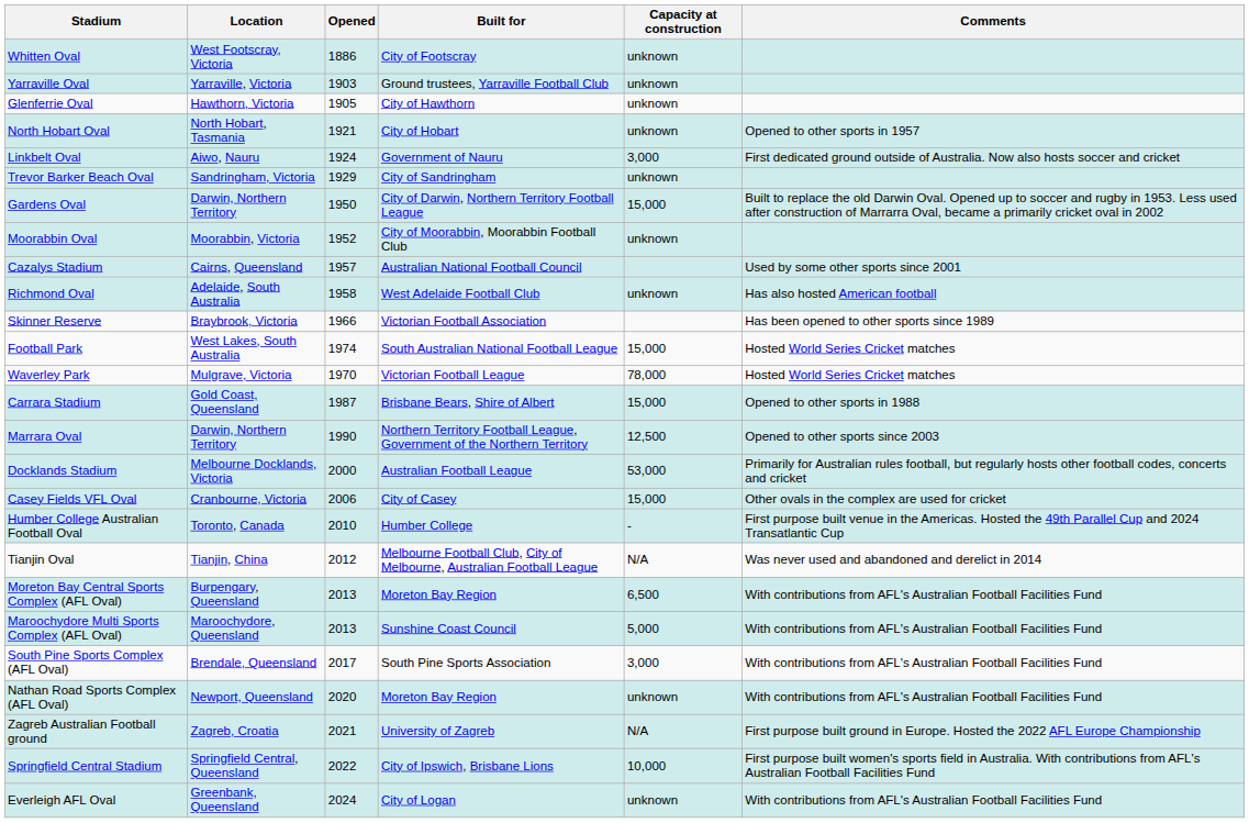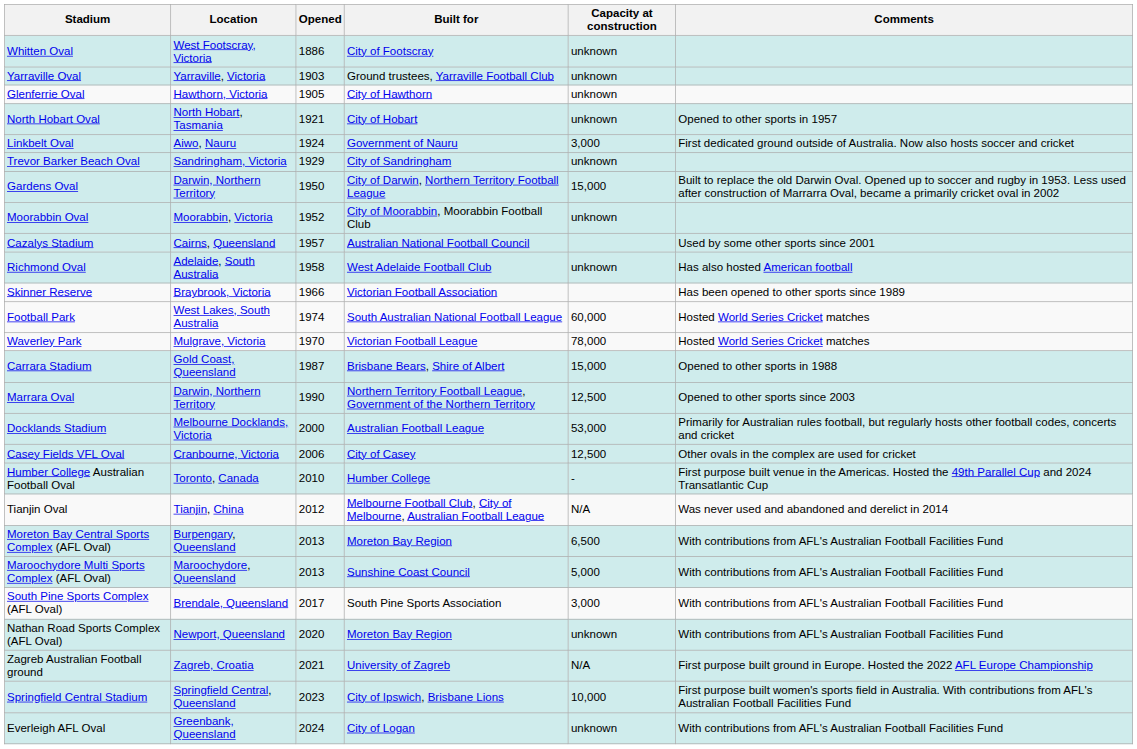Football Park | Capacity at construction: 15,000 -> 60,000
Casey Fields VFL Oval | Capacity at construction: 15,000 -> 12,500
Springfield Central Stadium | Opened: 2022 -> 2023
